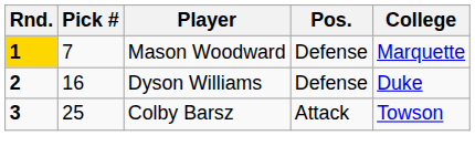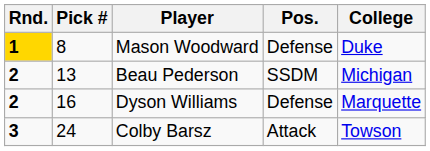Mason Woodward | Pick #: 7 -> 8
Mason Woodward | College: Marquette -> Duke
+ row: 2 | 13 | Beau Pederson | SSDM | Michigan
Dyson Williams | College: Duke -> Marquette
Colby Barsz | Pick #: 25 -> 24
